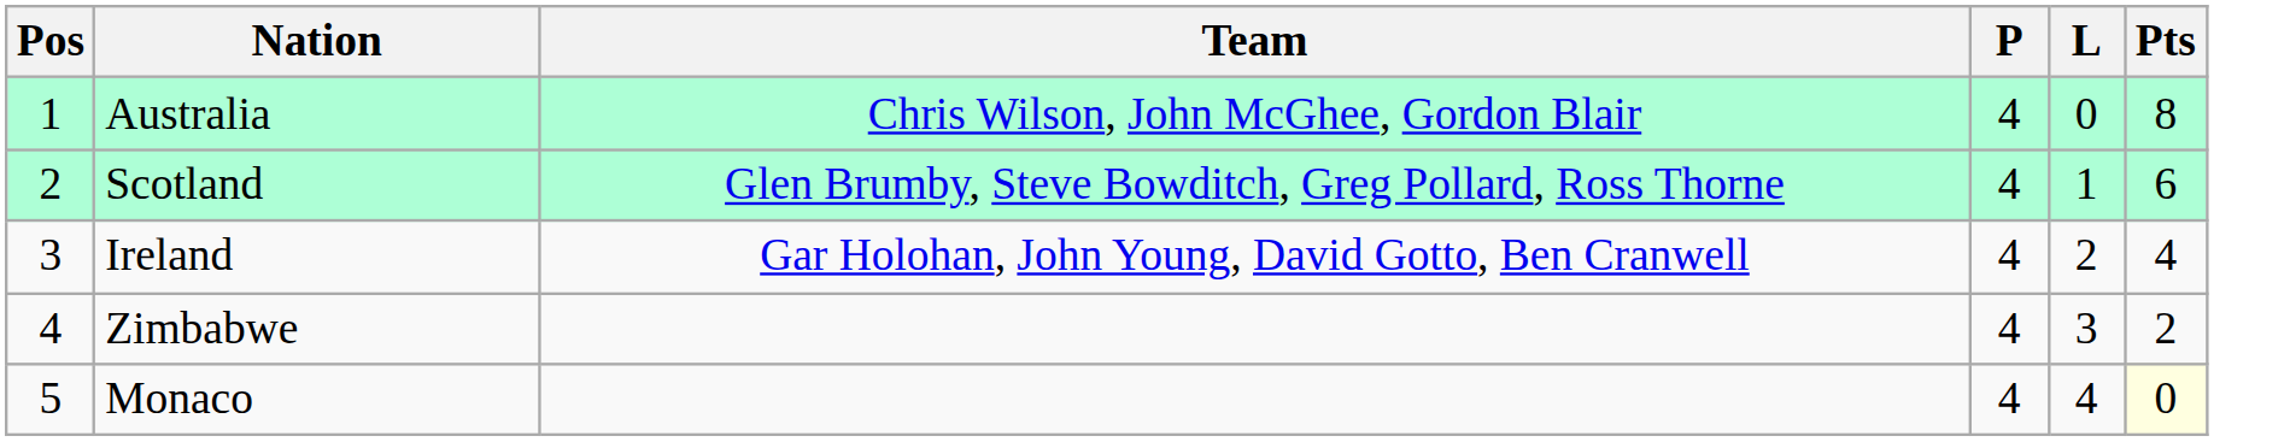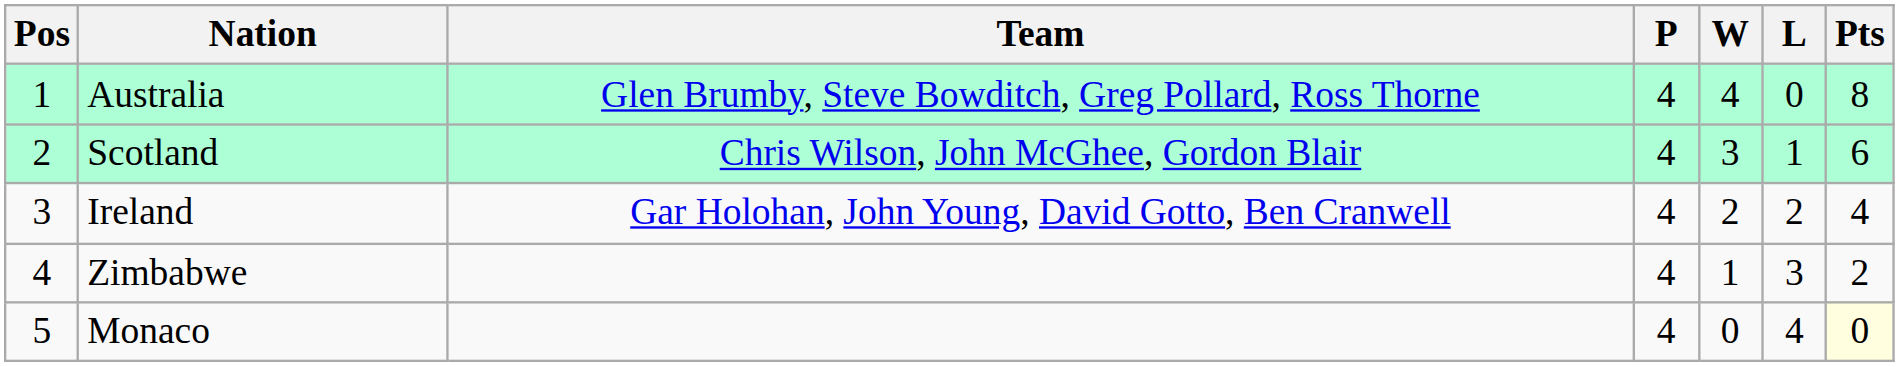+ column: W | 4 | 3 | 2 | 1 | 0
Australia | Team: Chris Wilson, John McGhee, Gordon Blair -> Glen Brumby, Steve Bowditch, Greg Pollard, Ross Thorne
Scotland | Team: Glen Brumby, Steve Bowditch, Greg Pollard, Ross Thorne -> Chris Wilson, John McGhee, Gordon Blair
